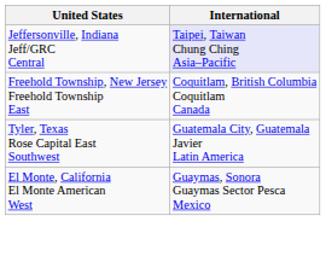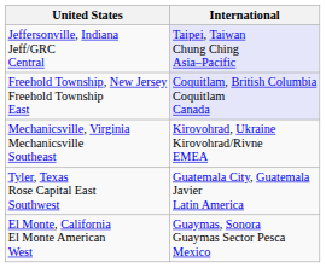Freehold Township, New Jersey Freehold Township East | International: no background -> lavender background
+ row: Mechanicsville, Virginia Mechanicsville Southeast | Kirovohrad, Ukraine Kirovohrad/Rivne EMEA
